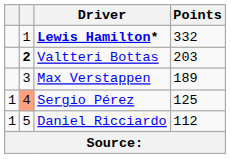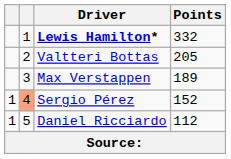Valtteri Bottas | column 2: bold -> normal
Valtteri Bottas | Points: 203 -> 205
Sergio Pérez | Points: 125 -> 152
